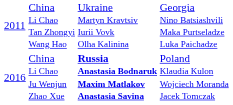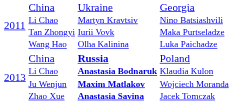China Li Chao Ju Wenjun Zhao Xue | column 1: 2016 -> 2013
